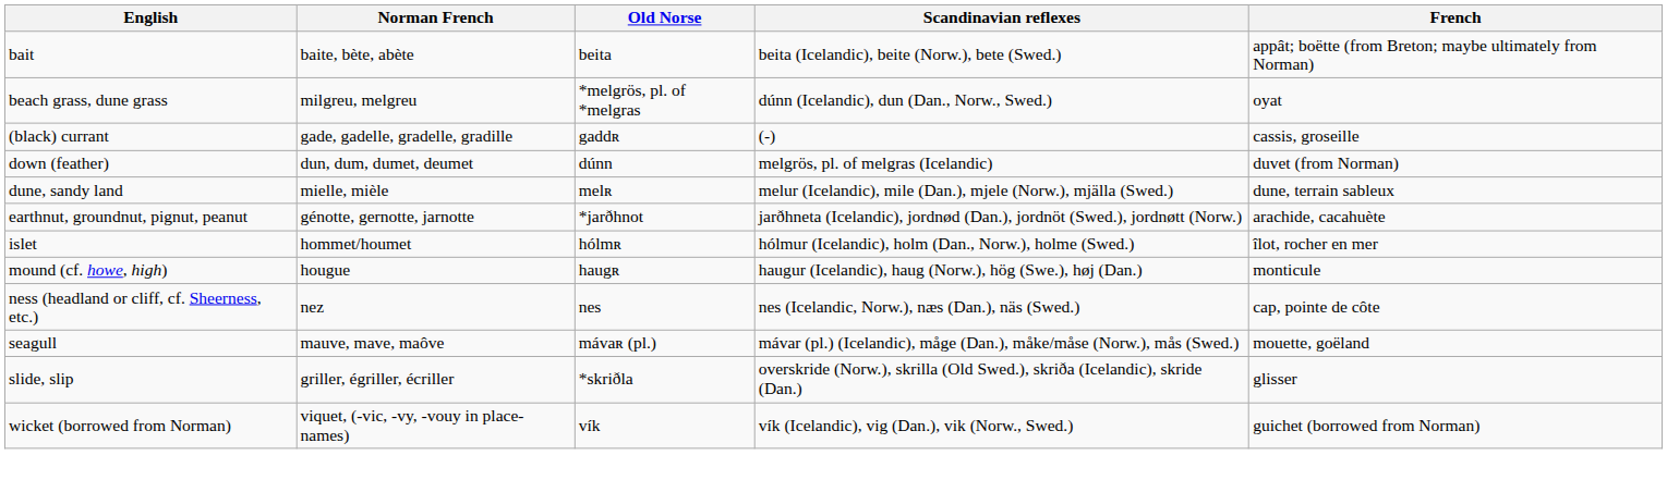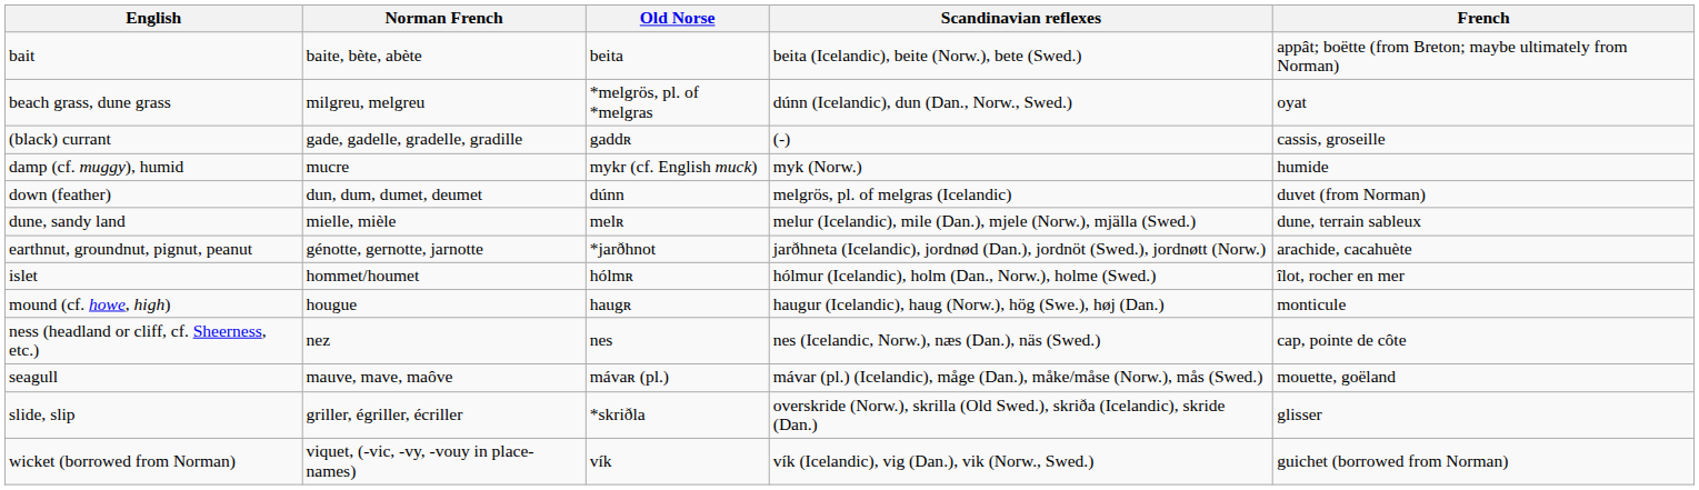+ row: damp (cf. muggy), humid | mucre | mykr (cf. English muck) | myk (Norw.) | humide
